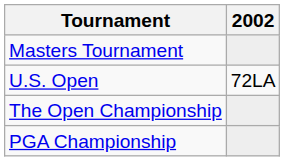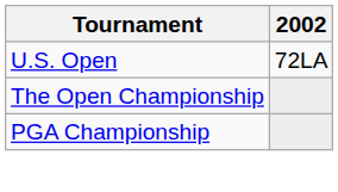- row: Masters Tournament
